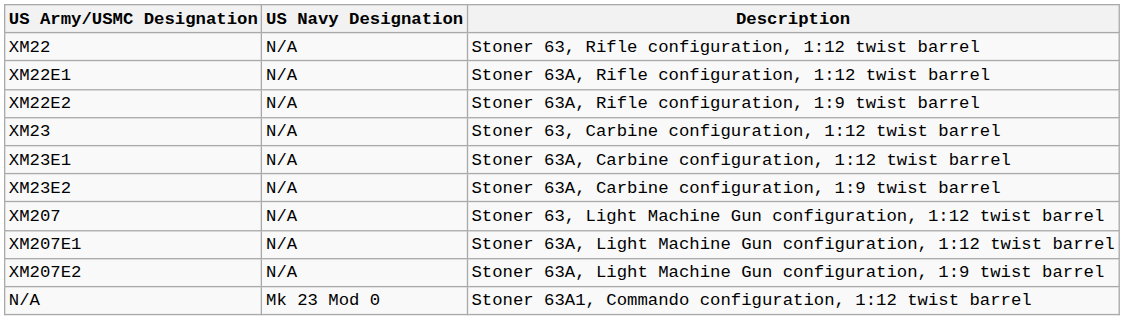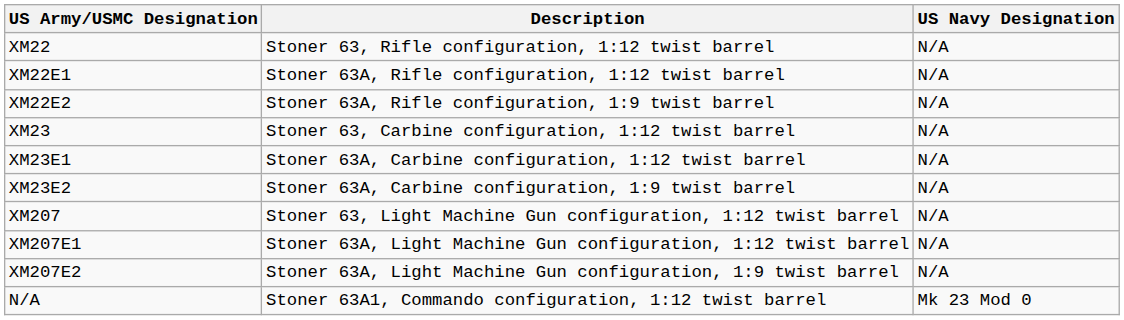columns swapped: US Navy Designation <-> Description
